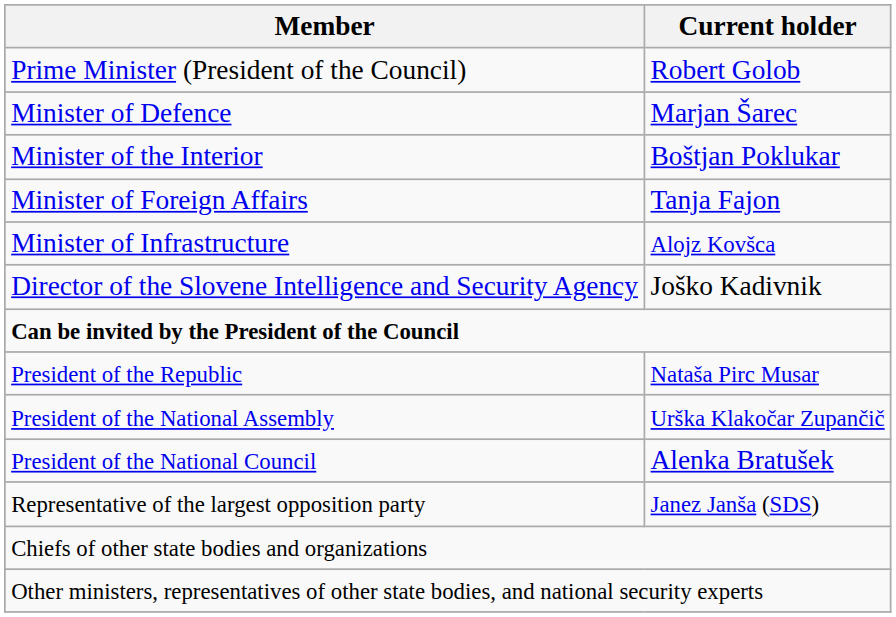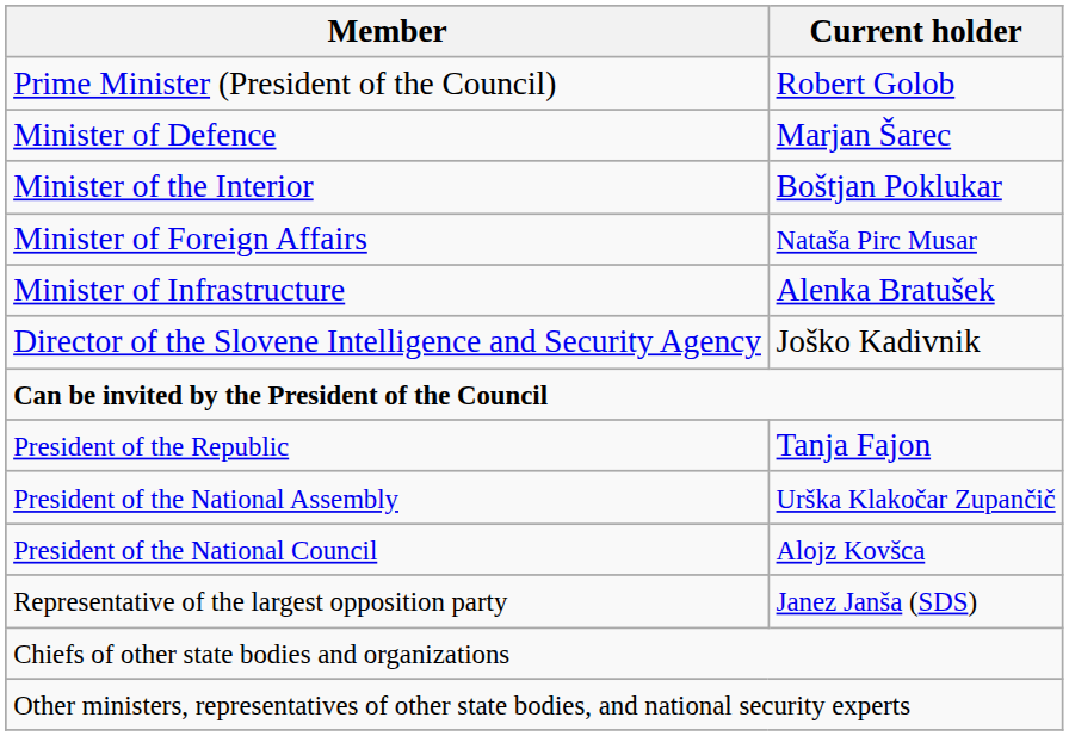Minister of Foreign Affairs | Current holder: Tanja Fajon -> Nataša Pirc Musar
Minister of Infrastructure | Current holder: Alojz Kovšca -> Alenka Bratušek
President of the Republic | Current holder: Nataša Pirc Musar -> Tanja Fajon
President of the National Council | Current holder: Alenka Bratušek -> Alojz Kovšca
